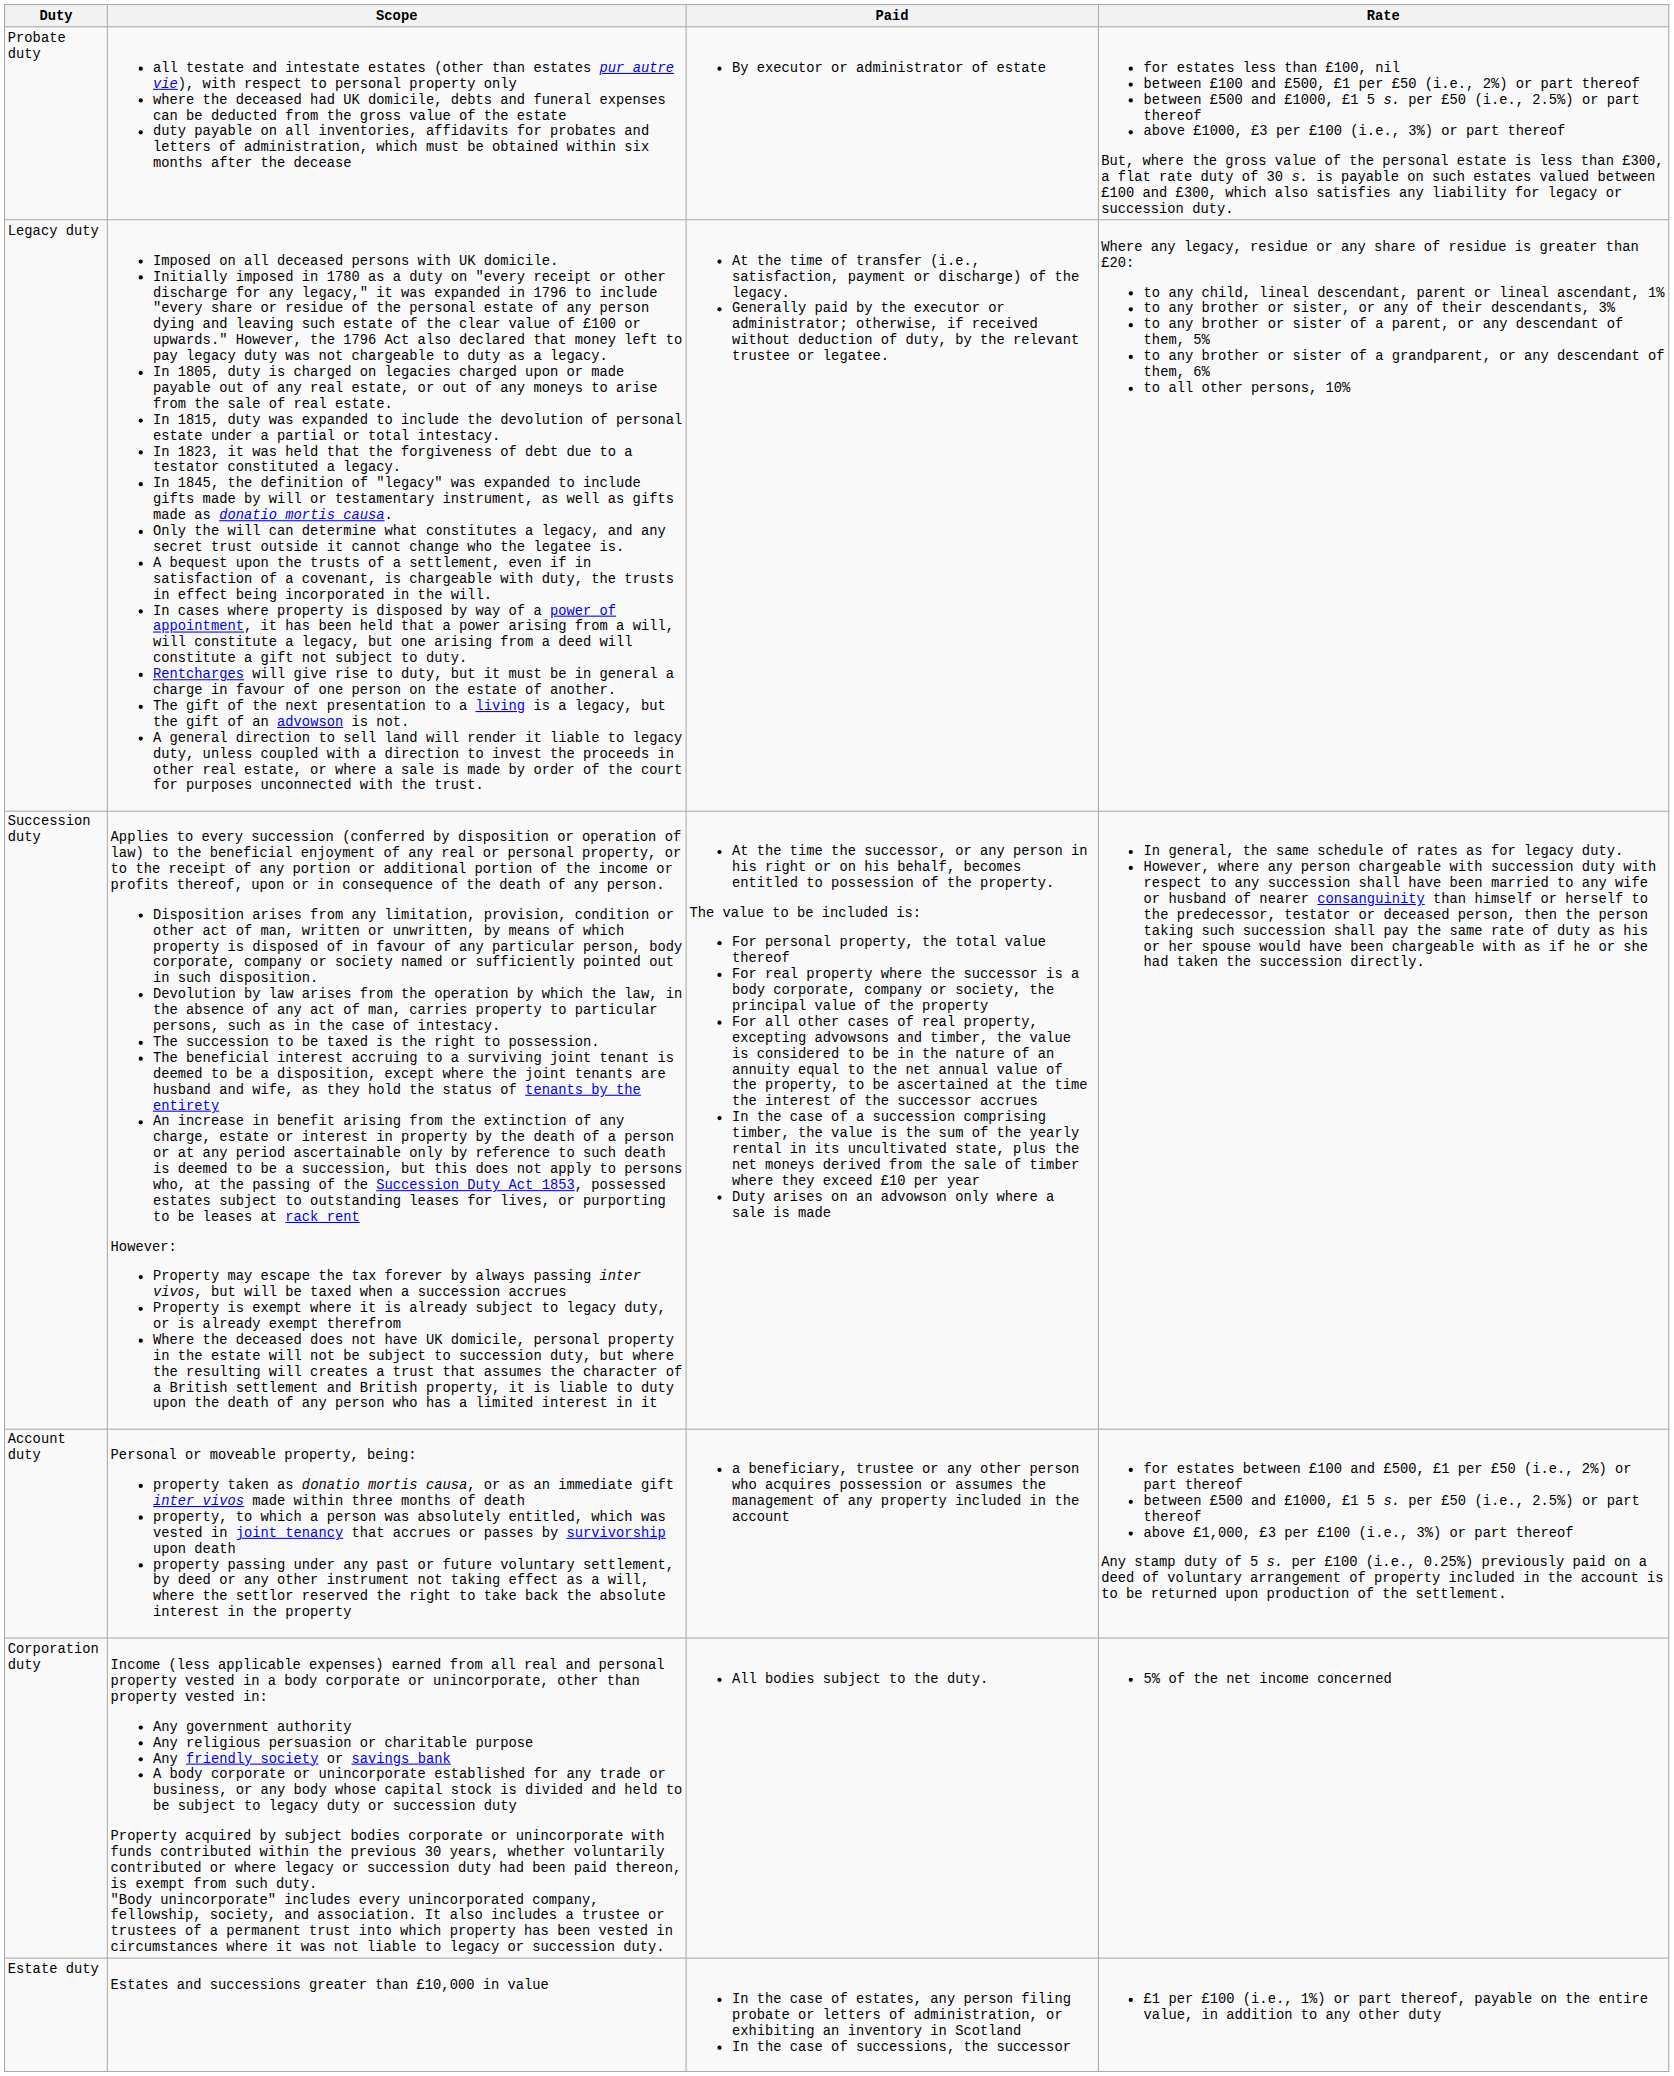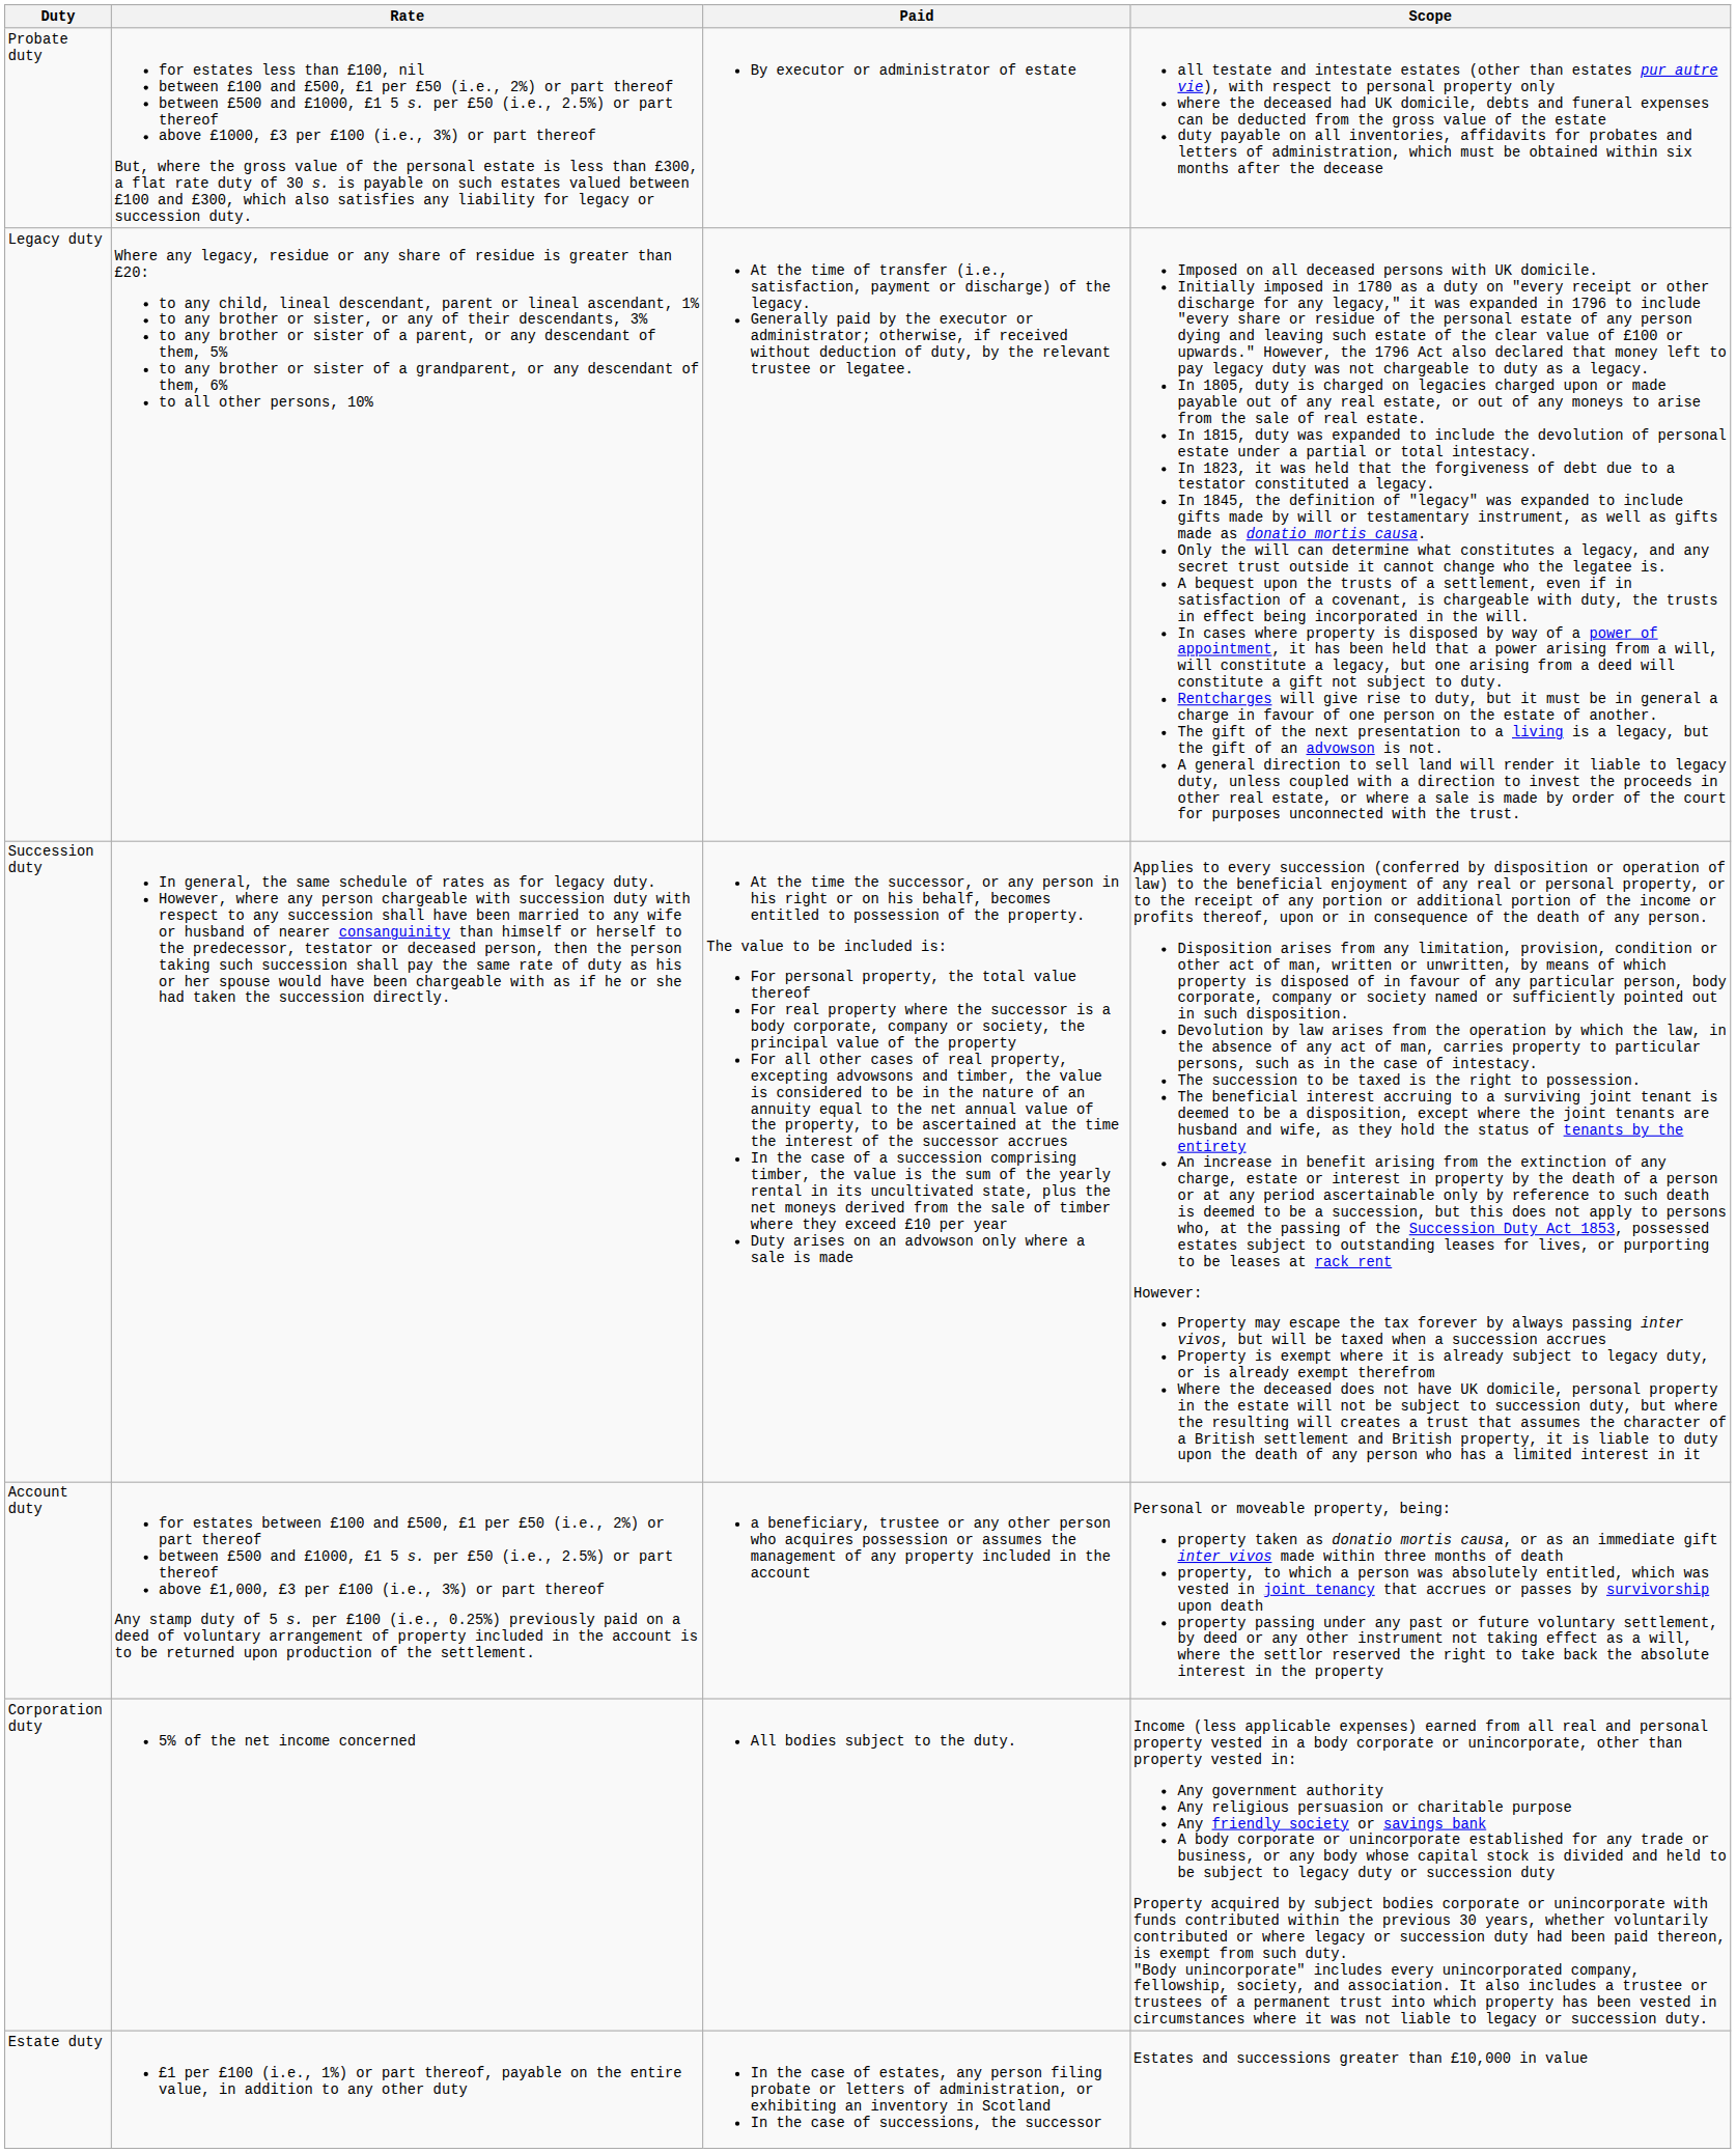columns swapped: Scope <-> Rate
